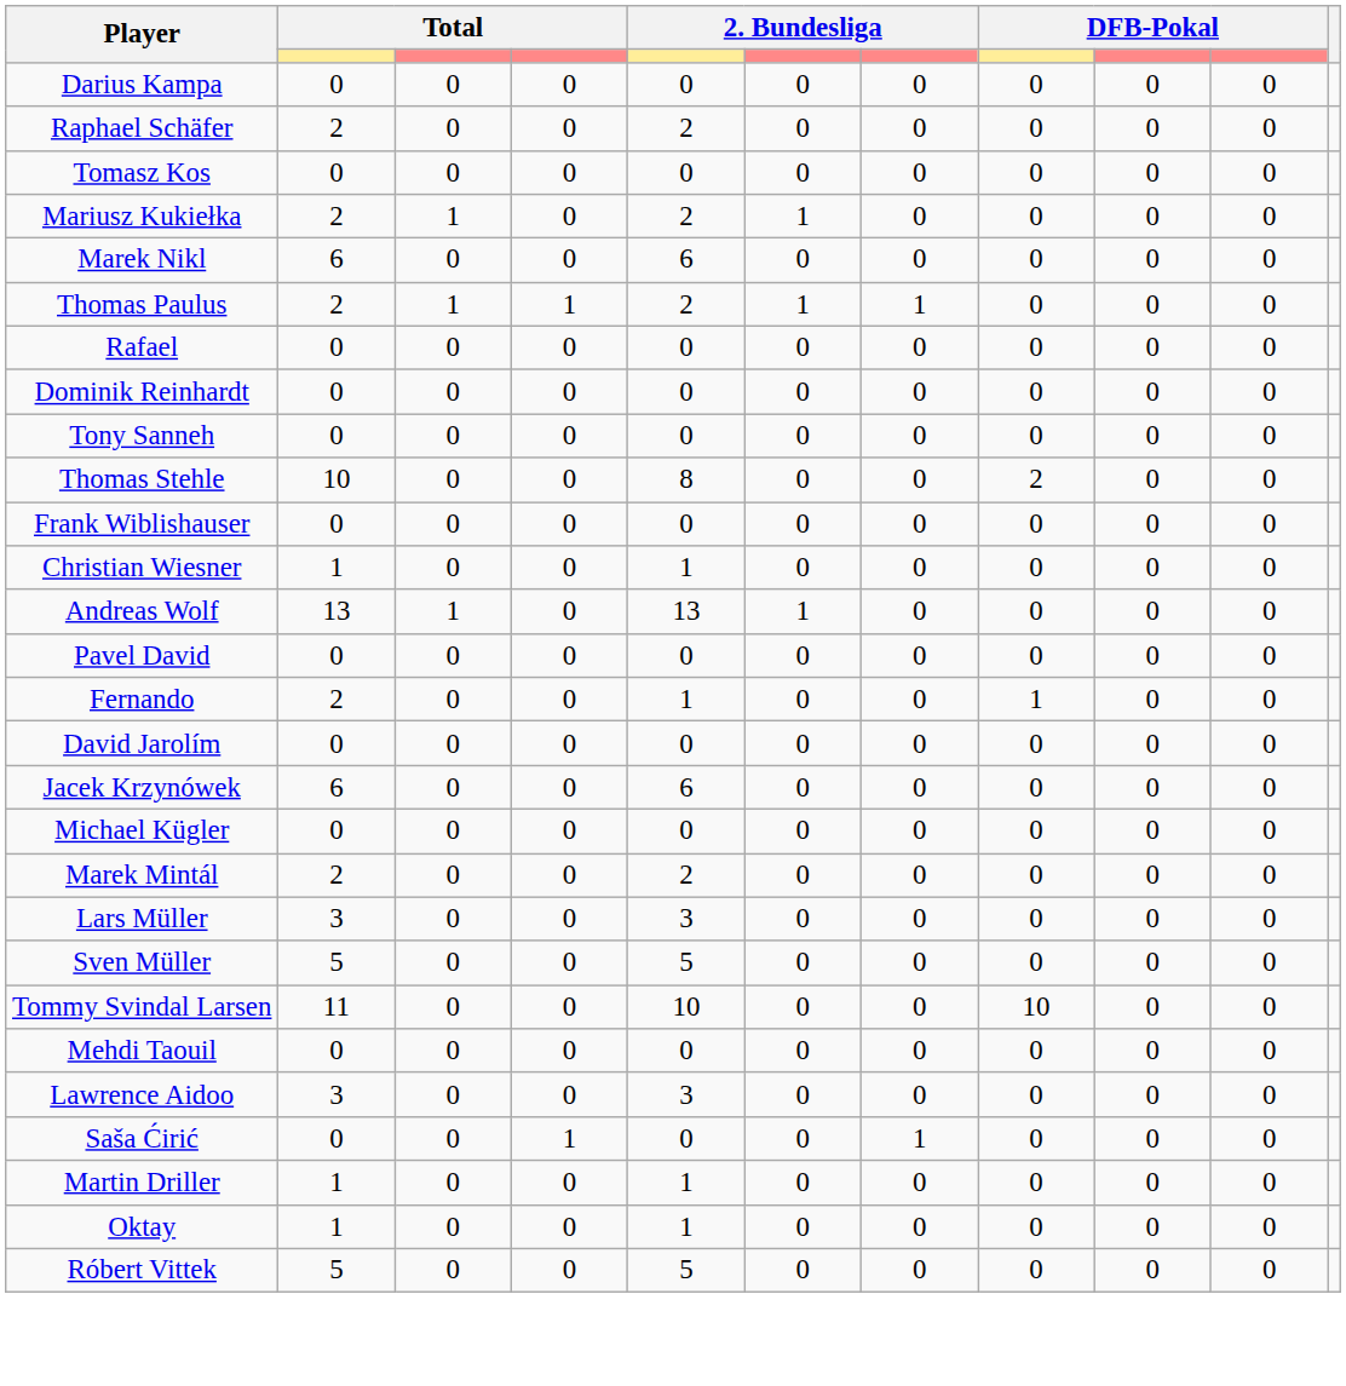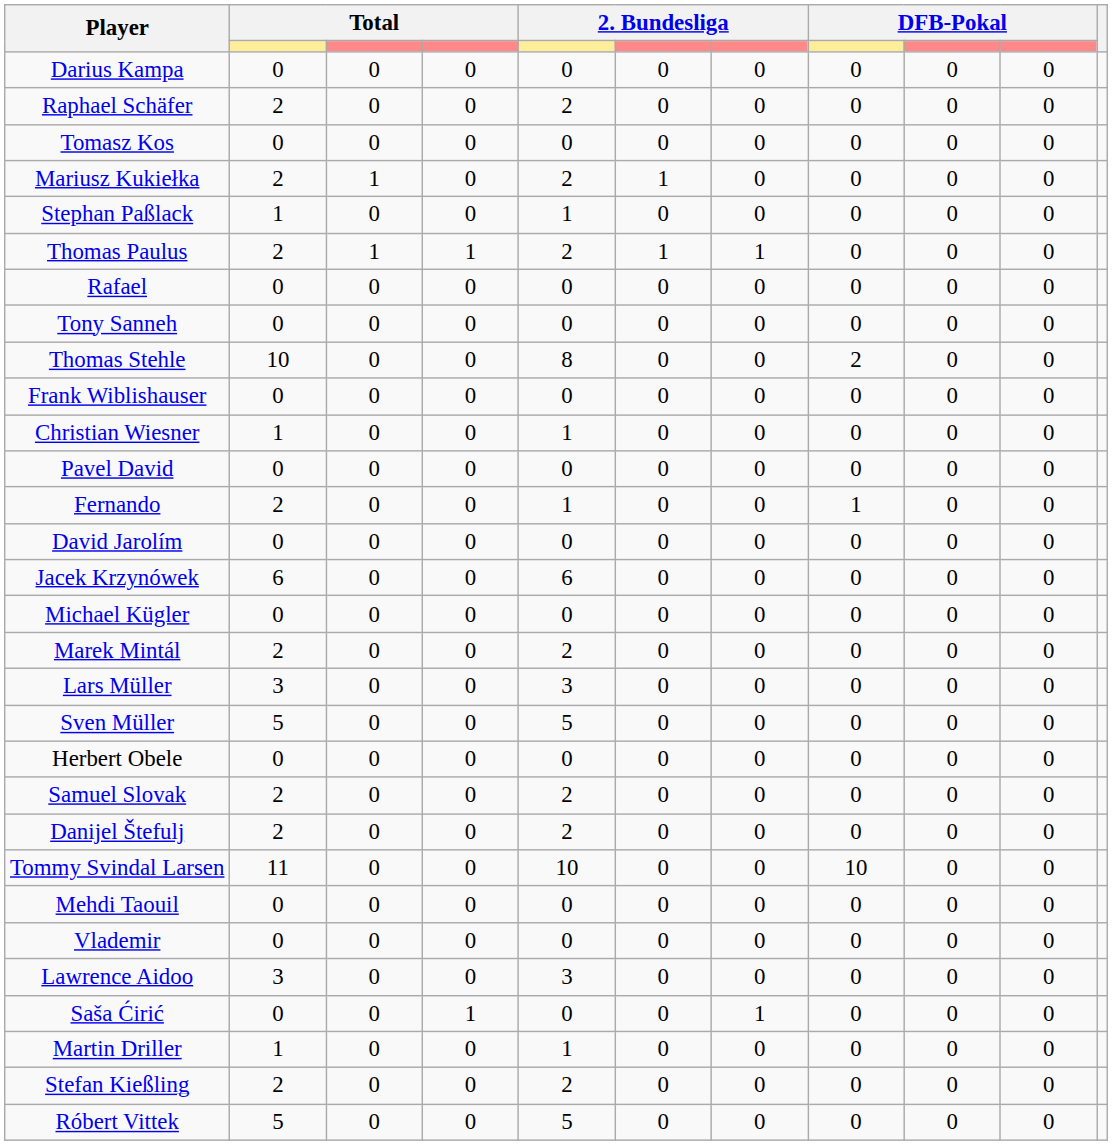- row: Marek Nikl | 6 | 0 | 0 | 6 | 0 | 0 | 0 | 0 | 0
+ row: Stephan Paßlack | 1 | 0 | 0 | 1 | 0 | 0 | 0 | 0 | 0
- row: Dominik Reinhardt | 0 | 0 | 0 | 0 | 0 | 0 | 0 | 0 | 0
- row: Andreas Wolf | 13 | 1 | 0 | 13 | 1 | 0 | 0 | 0 | 0
+ row: Herbert Obele | 0 | 0 | 0 | 0 | 0 | 0 | 0 | 0 | 0
+ row: Samuel Slovak | 2 | 0 | 0 | 2 | 0 | 0 | 0 | 0 | 0
+ row: Danijel Štefulj | 2 | 0 | 0 | 2 | 0 | 0 | 0 | 0 | 0
+ row: Vlademir | 0 | 0 | 0 | 0 | 0 | 0 | 0 | 0 | 0
+ row: Stefan Kießling | 2 | 0 | 0 | 2 | 0 | 0 | 0 | 0 | 0
- row: Oktay | 1 | 0 | 0 | 1 | 0 | 0 | 0 | 0 | 0
